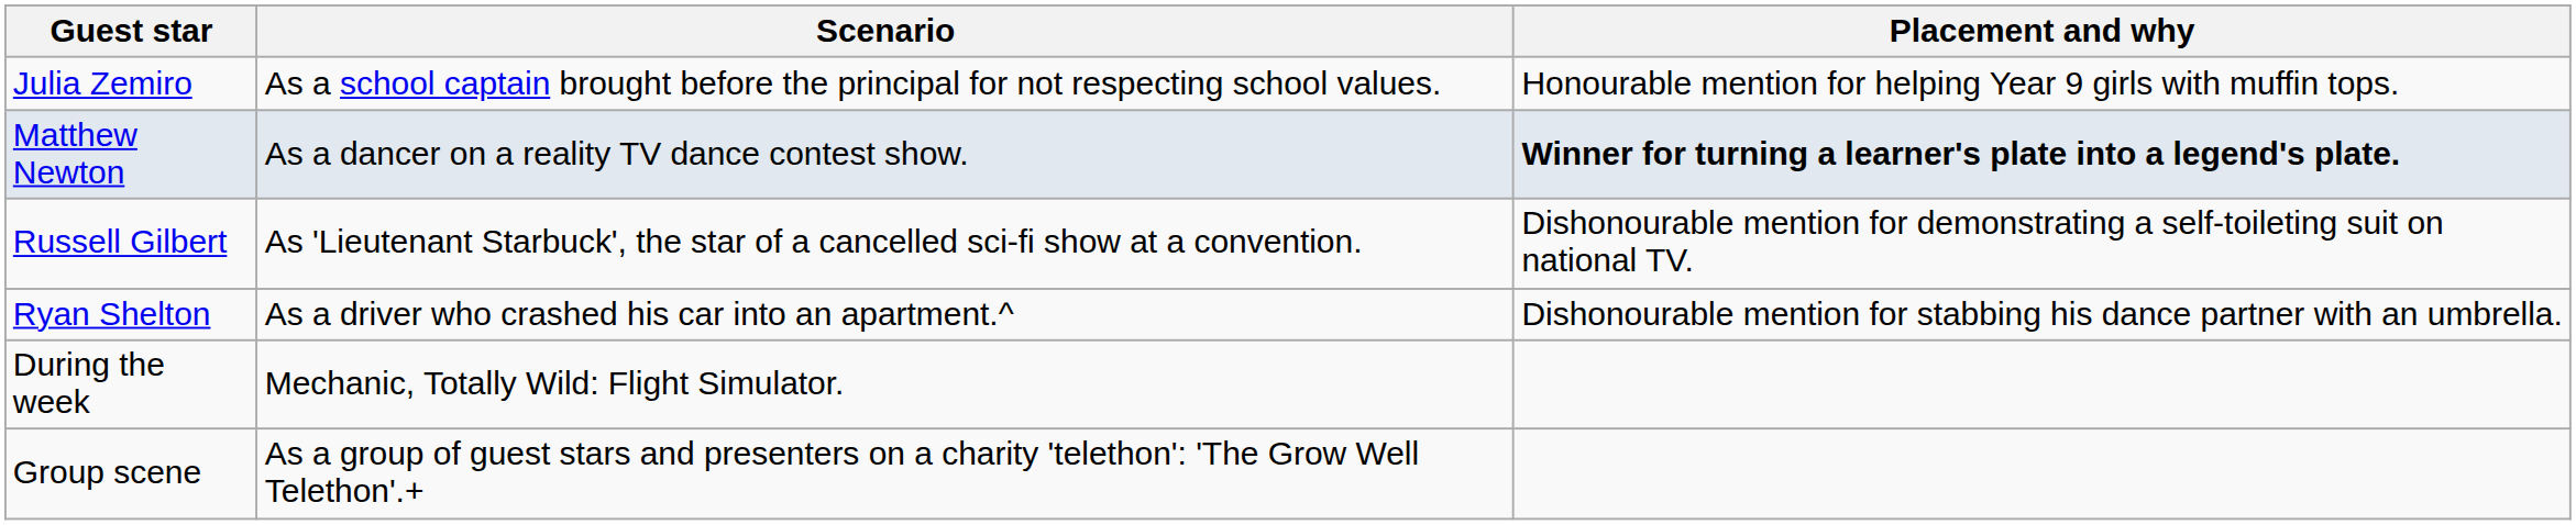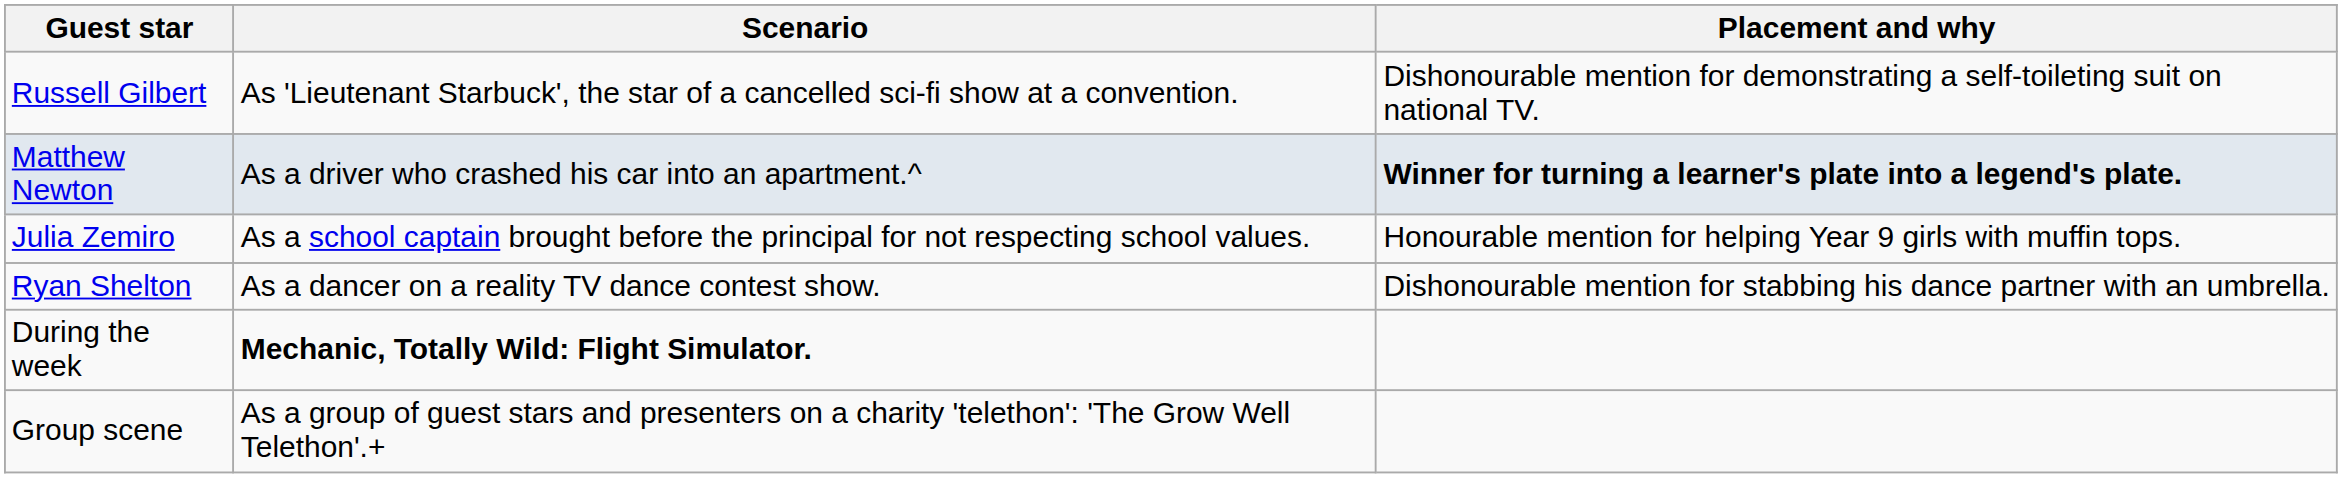rows swapped: Julia Zemiro <-> Russell Gilbert
Matthew Newton | Scenario: As a dancer on a reality TV dance contest show. -> As a driver who crashed his car into an apartment.^
Ryan Shelton | Scenario: As a driver who crashed his car into an apartment.^ -> As a dancer on a reality TV dance contest show.
During the week | Scenario: normal -> bold
